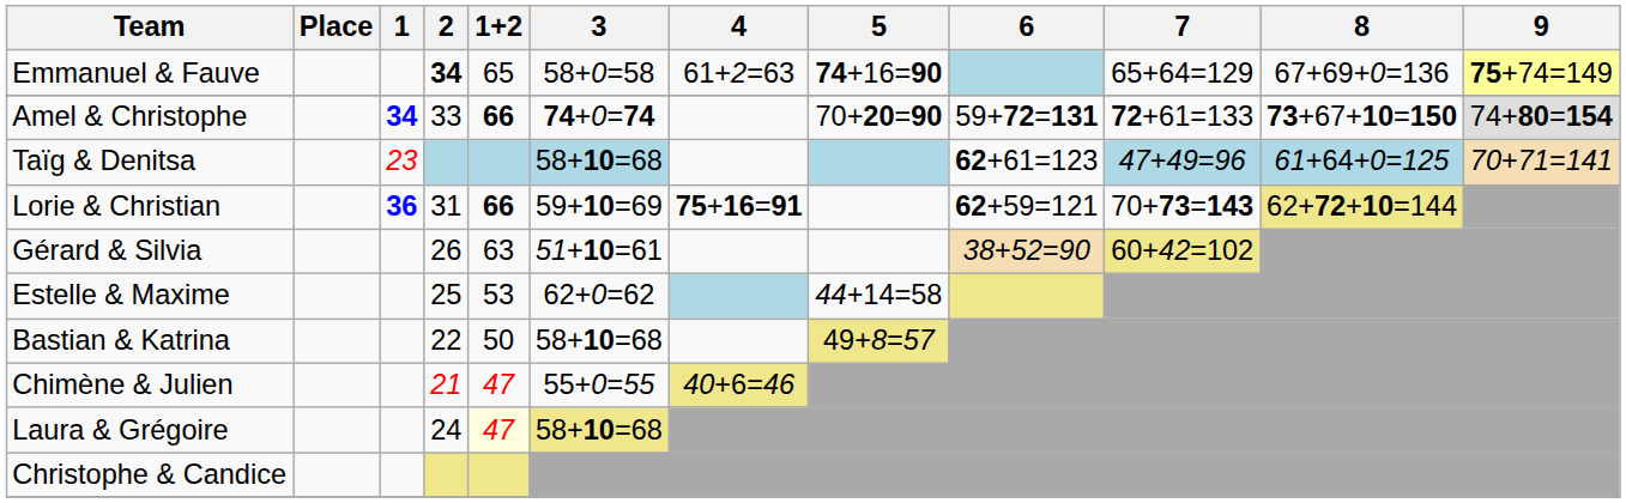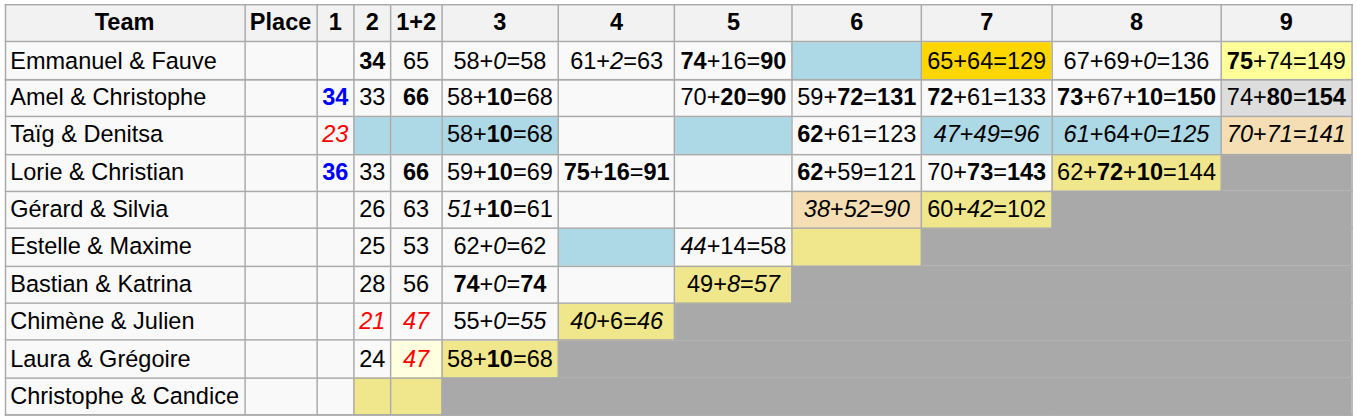Emmanuel & Fauve | 7: no background -> gold background
Amel & Christophe | 3: 74+0=74 -> 58+10=68
Lorie & Christian | 2: 31 -> 33
Bastian & Katrina | 2: 22 -> 28
Bastian & Katrina | 1+2: 50 -> 56
Bastian & Katrina | 3: 58+10=68 -> 74+0=74
